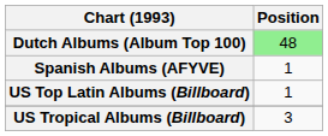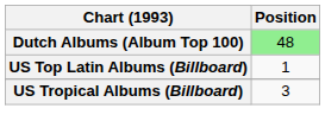- row: Spanish Albums (AFYVE) | 1
